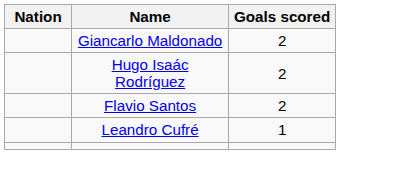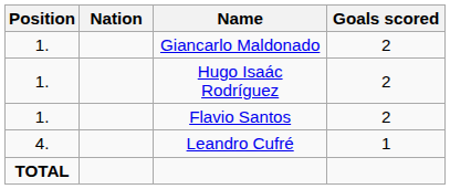+ column: Position | 1. | 1. | 1. | 4. | TOTAL
